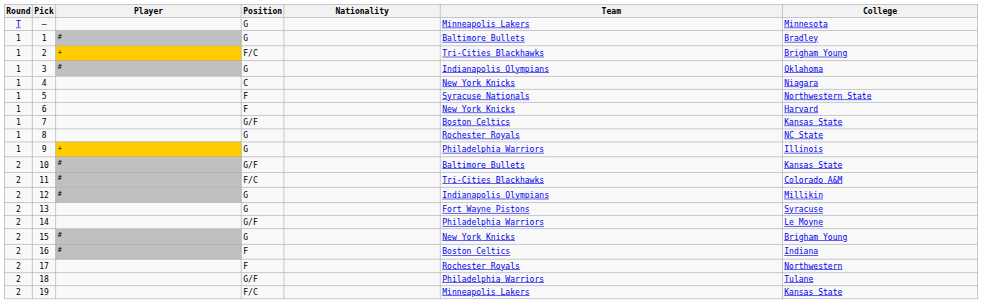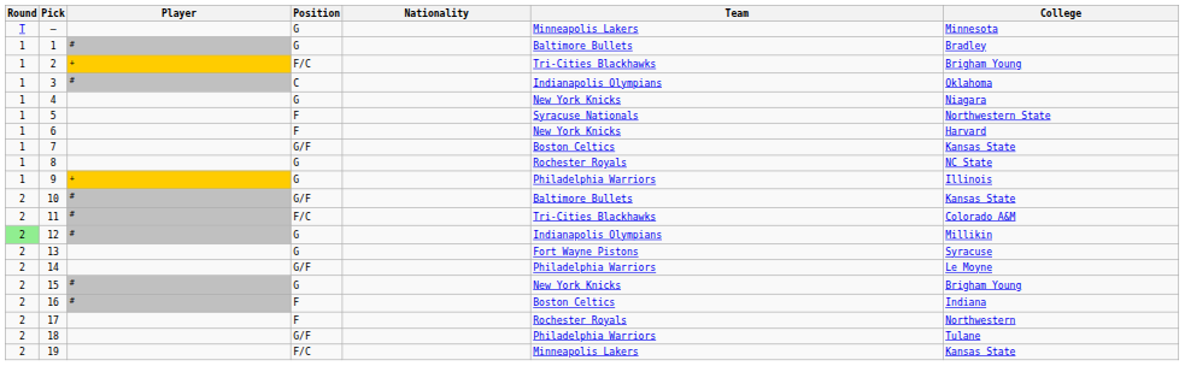3 | Position: G -> C
4 | Position: C -> G
12 | Round: no background -> lightgreen background
